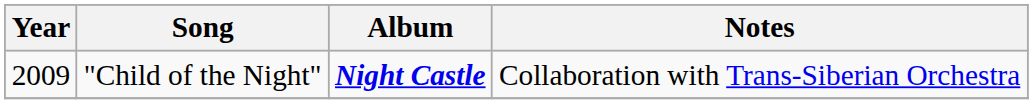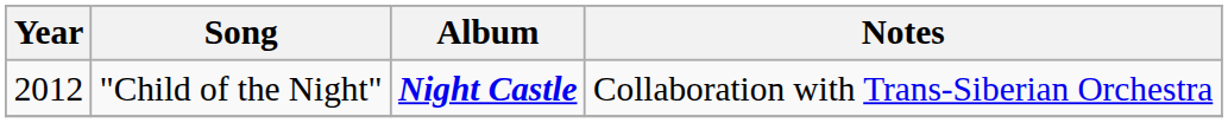"Child of the Night" | Year: 2009 -> 2012
